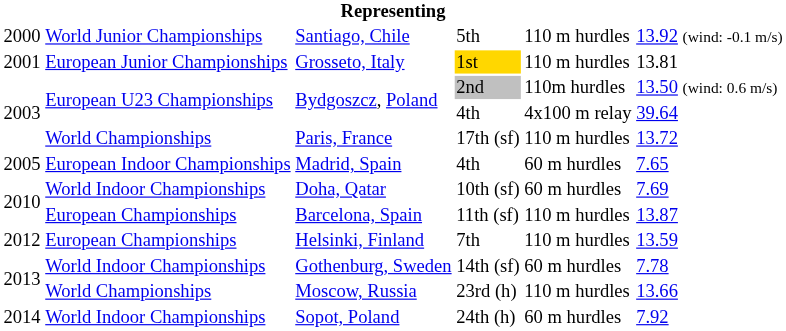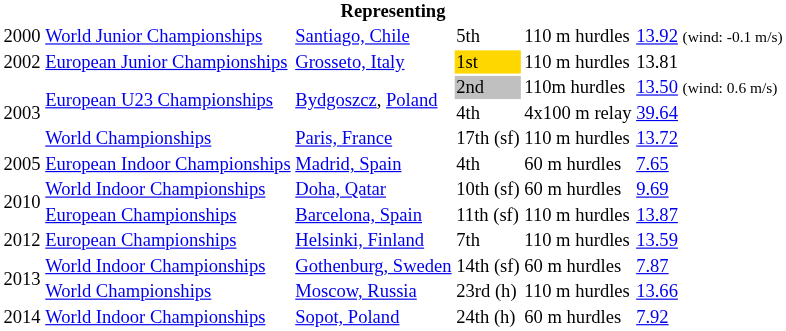Grosseto, Italy | column 1: 2001 -> 2002
Doha, Qatar | column 6: 7.69 -> 9.69
Gothenburg, Sweden | column 6: 7.78 -> 7.87
